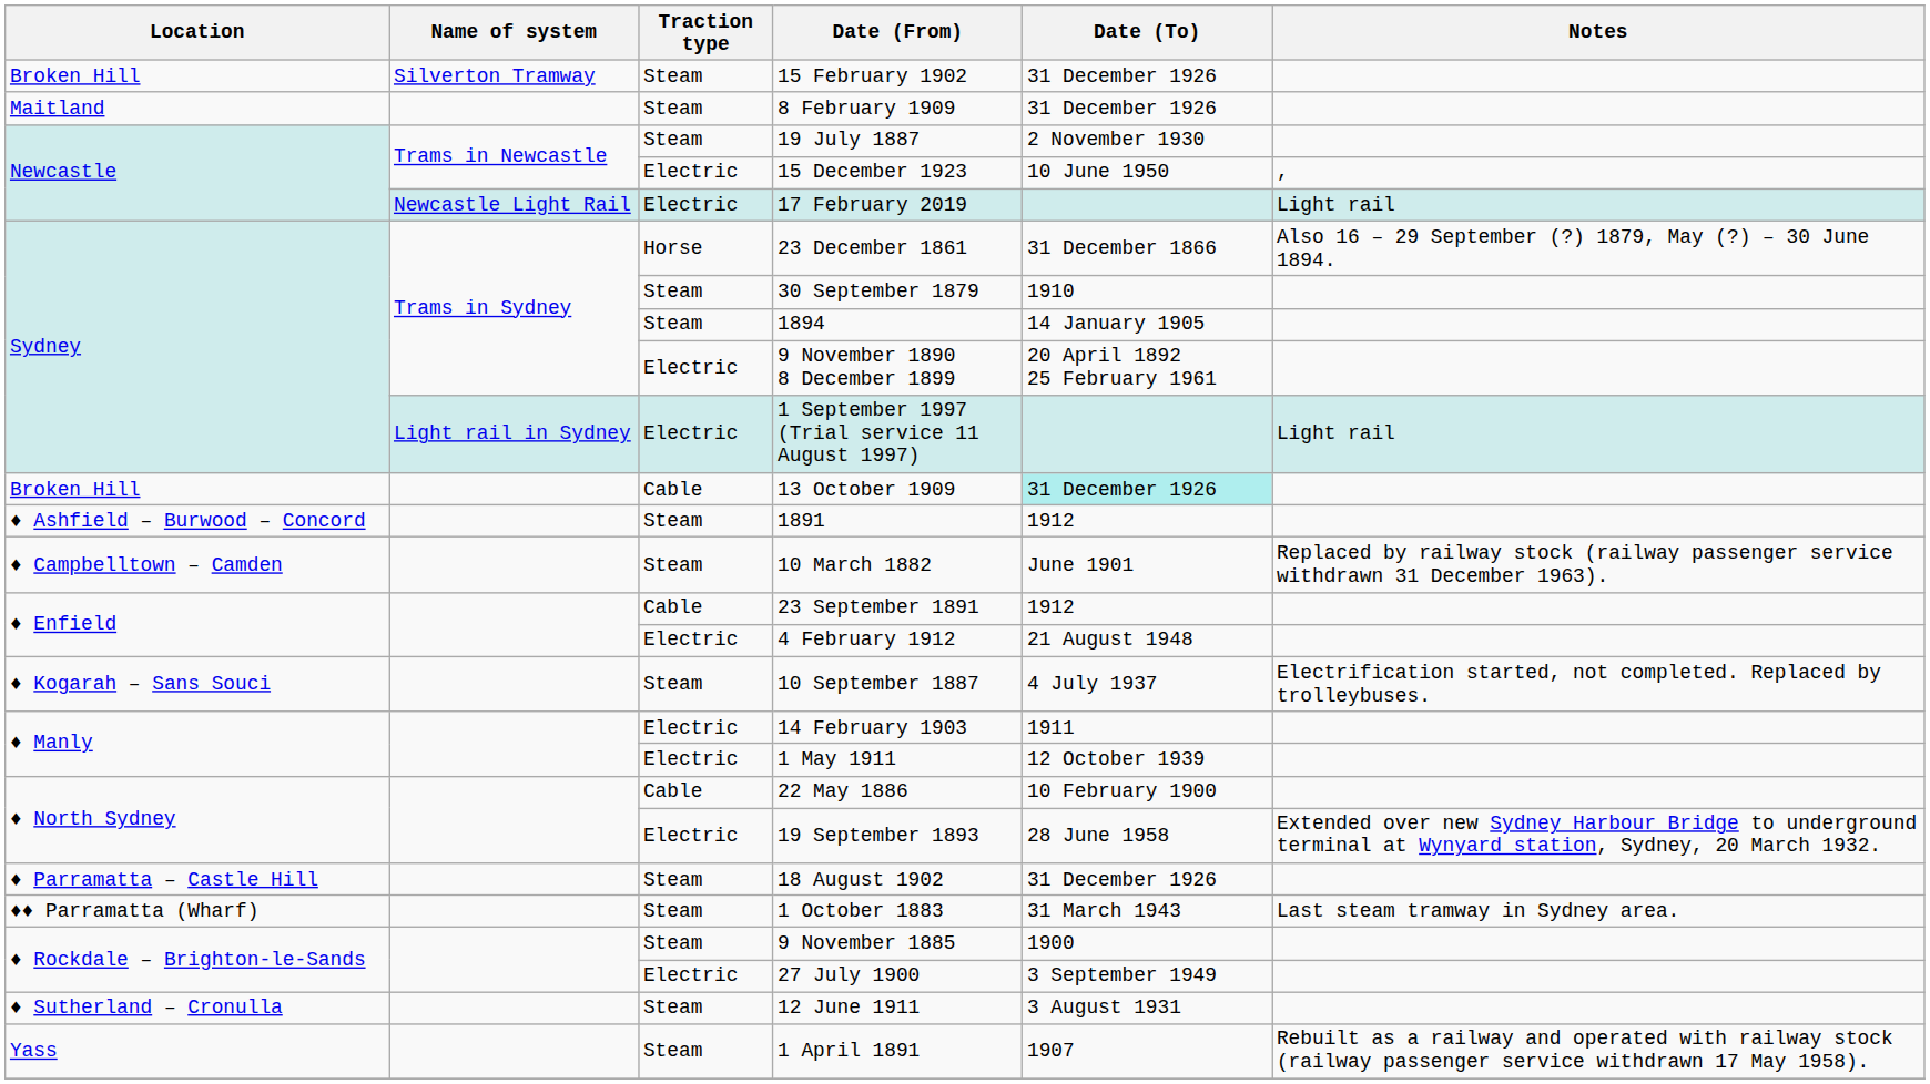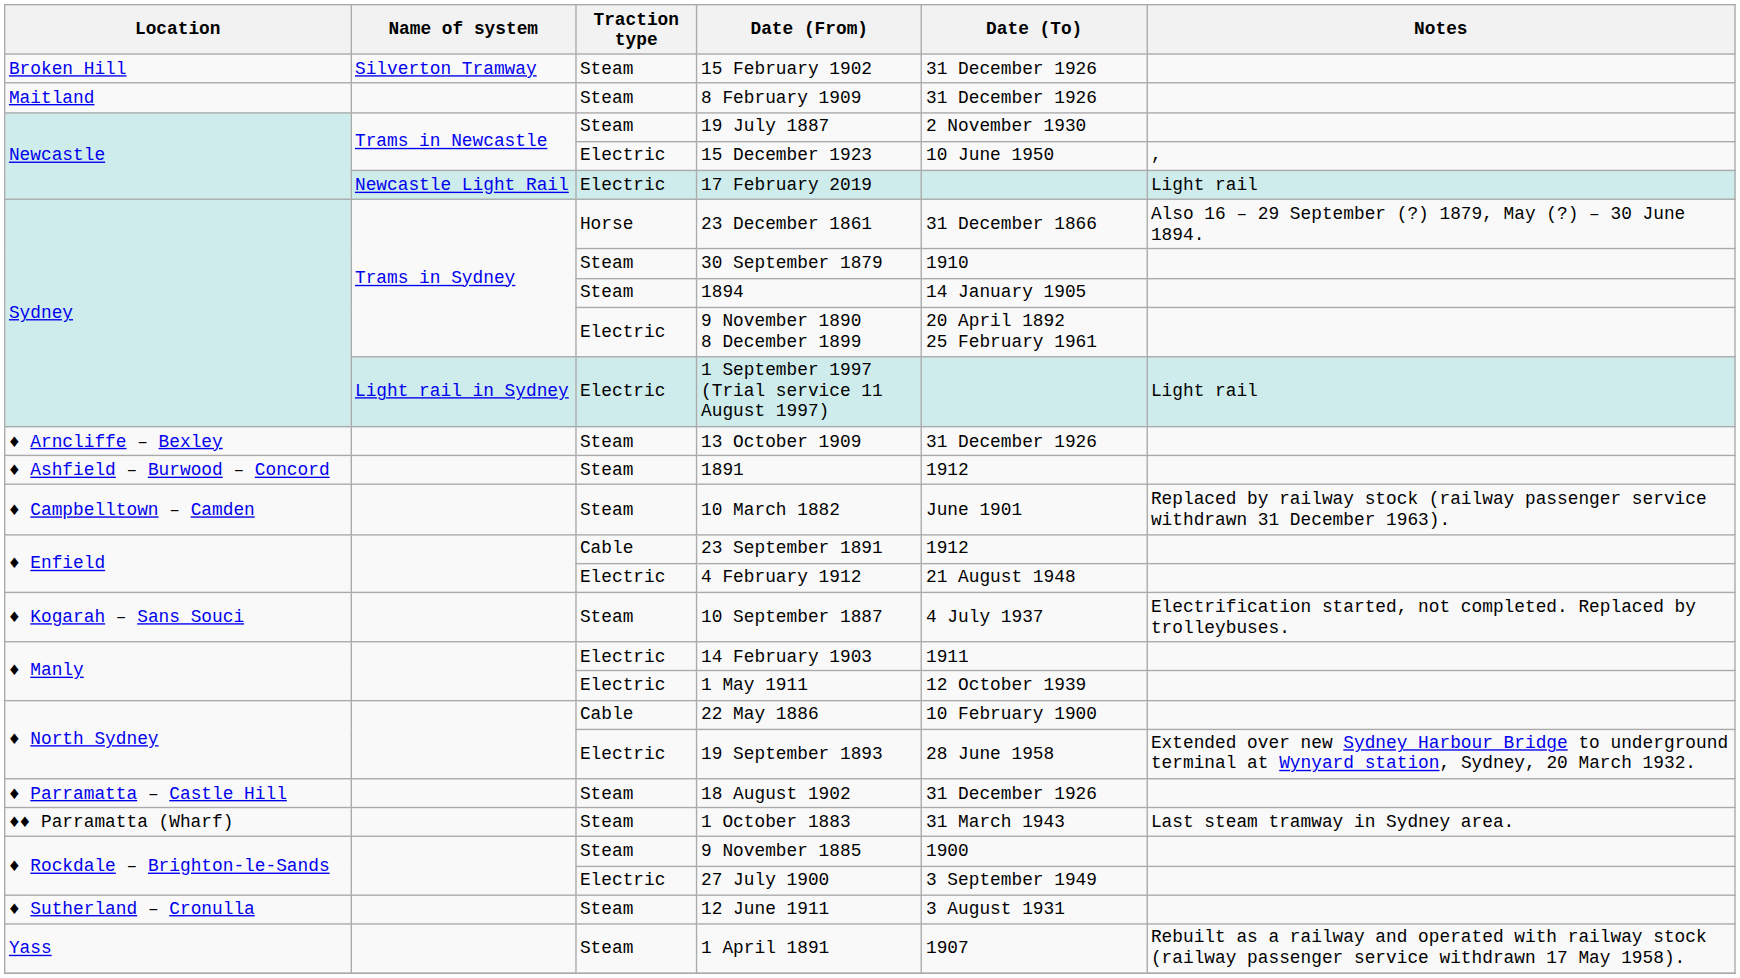13 October 1909 | Location: Broken Hill -> ♦ Arncliffe – Bexley
13 October 1909 | Traction type: Cable -> Steam
13 October 1909 | Date (To): paleturquoise background -> no background
